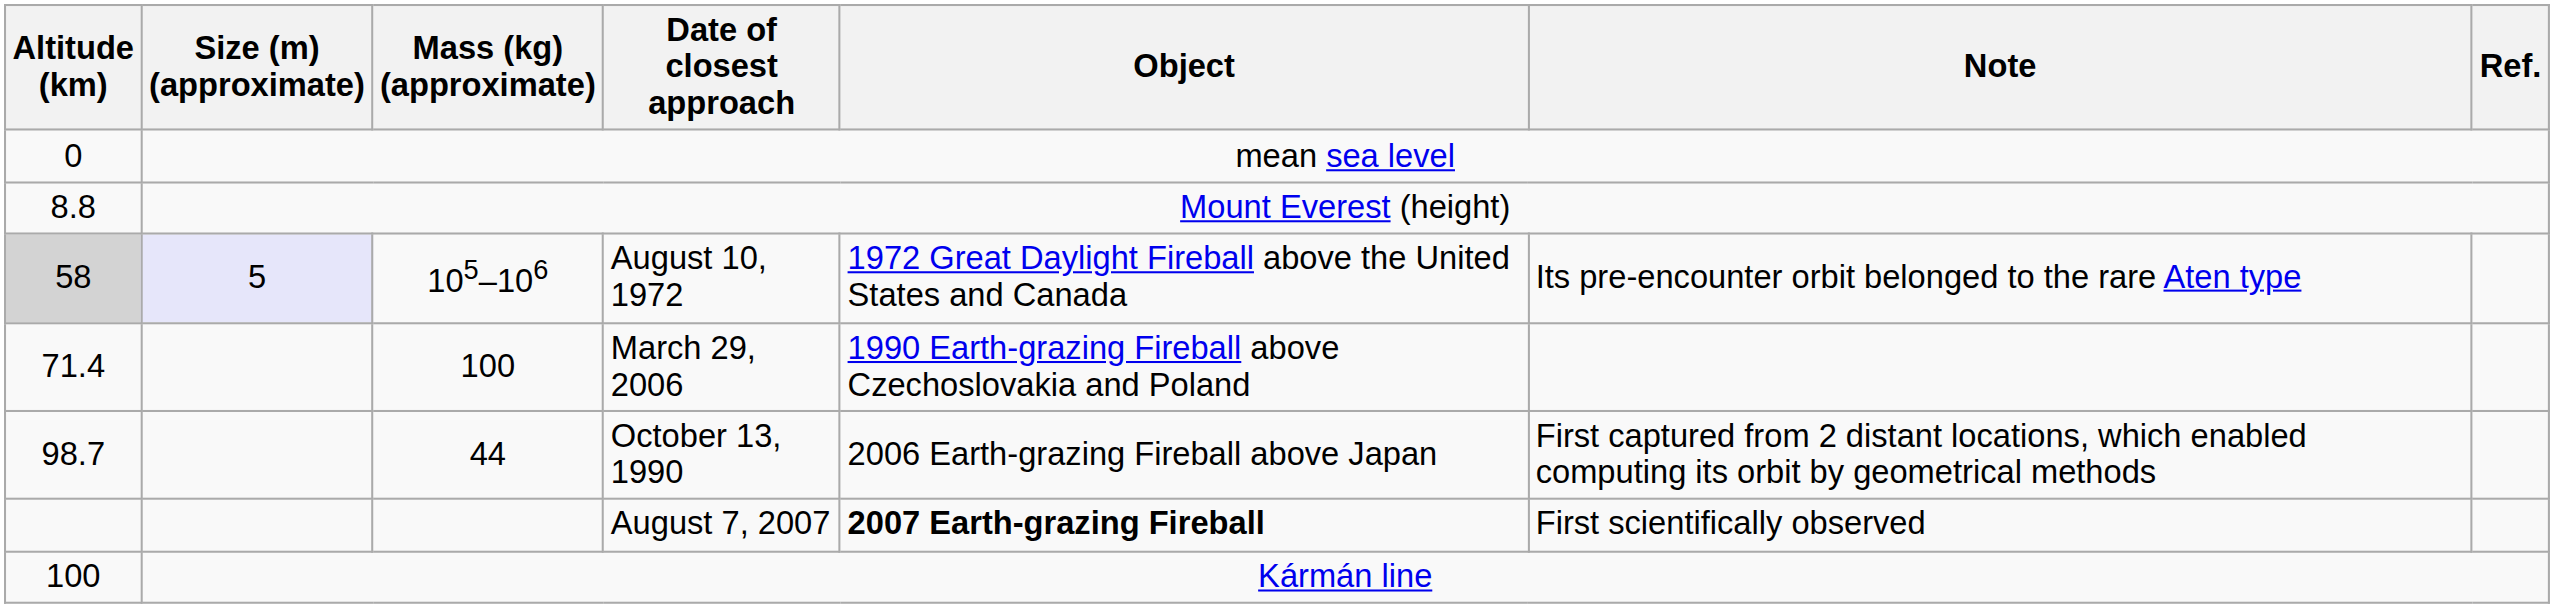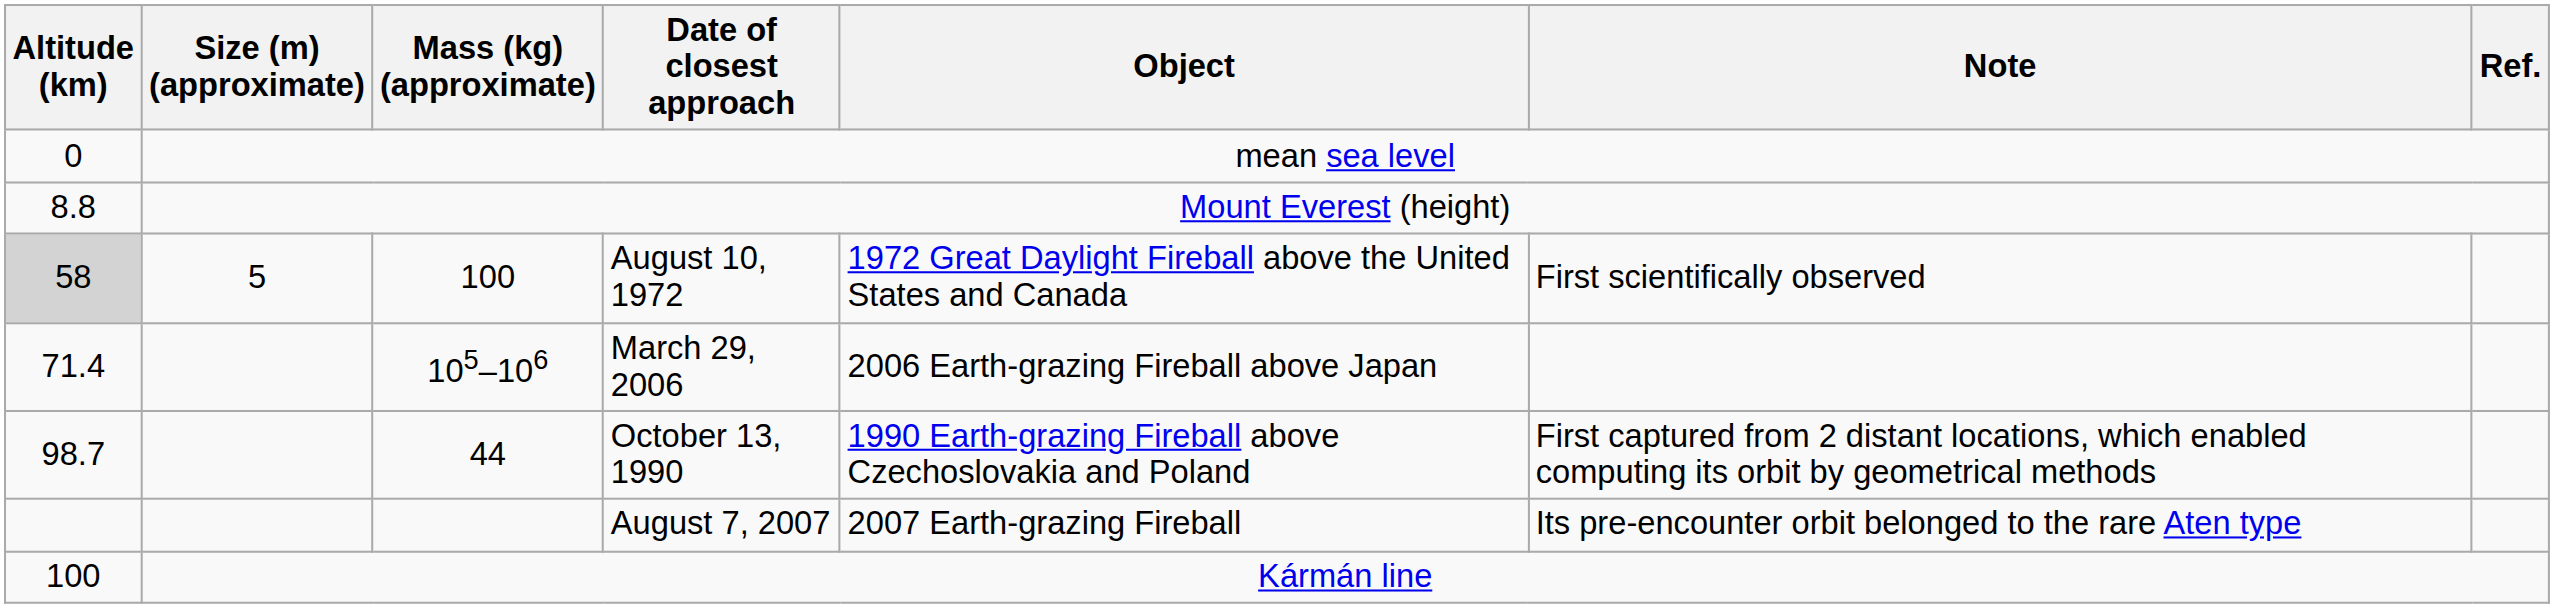August 10, 1972 | Size (m) (approximate): lavender background -> no background
August 10, 1972 | Mass (kg) (approximate): 105–106 -> 100
August 10, 1972 | Note: Its pre-encounter orbit belonged to the rare Aten type -> First scientifically observed
March 29, 2006 | Mass (kg) (approximate): 100 -> 105–106
March 29, 2006 | Object: 1990 Earth-grazing Fireball above Czechoslovakia and Poland -> 2006 Earth-grazing Fireball above Japan
October 13, 1990 | Object: 2006 Earth-grazing Fireball above Japan -> 1990 Earth-grazing Fireball above Czechoslovakia and Poland
August 7, 2007 | Object: bold -> normal
August 7, 2007 | Note: First scientifically observed -> Its pre-encounter orbit belonged to the rare Aten type
